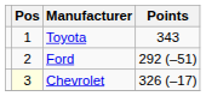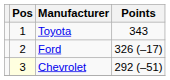Ford | Points: 292 (–51) -> 326 (–17)
Chevrolet | Points: 326 (–17) -> 292 (–51)
